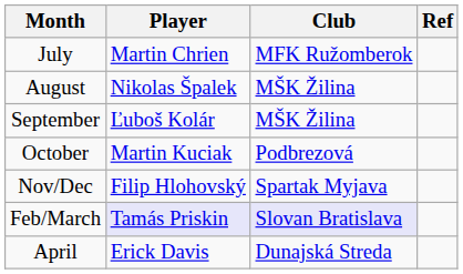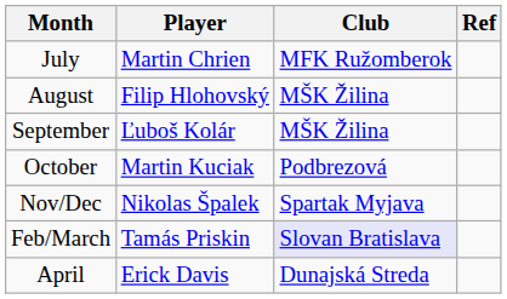August | Player: Nikolas Špalek -> Filip Hlohovský
Nov/Dec | Player: Filip Hlohovský -> Nikolas Špalek
Feb/March | Player: lavender background -> no background
